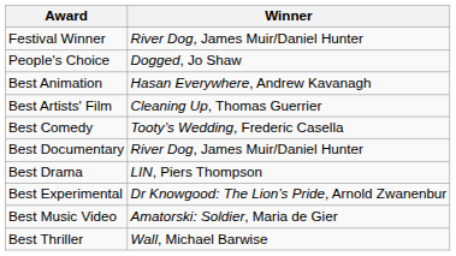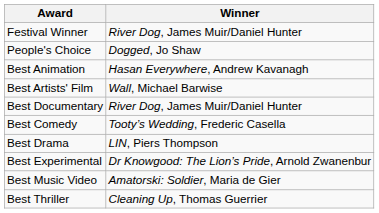Best Artists' Film | Winner: Cleaning Up, Thomas Guerrier -> Wall, Michael Barwise
rows swapped: Best Comedy <-> Best Documentary
Best Thriller | Winner: Wall, Michael Barwise -> Cleaning Up, Thomas Guerrier
